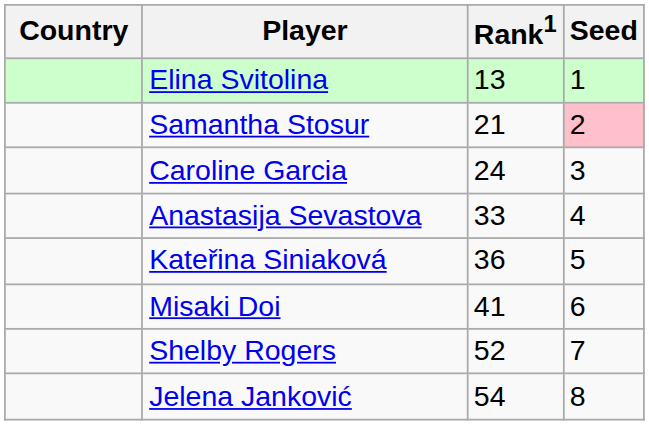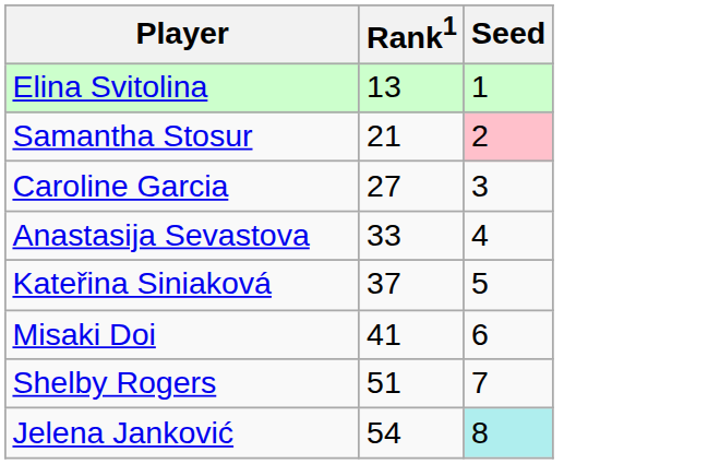- column: Country
Caroline Garcia | Rank1: 24 -> 27
Kateřina Siniaková | Rank1: 36 -> 37
Shelby Rogers | Rank1: 52 -> 51
Jelena Janković | Seed: no background -> paleturquoise background
